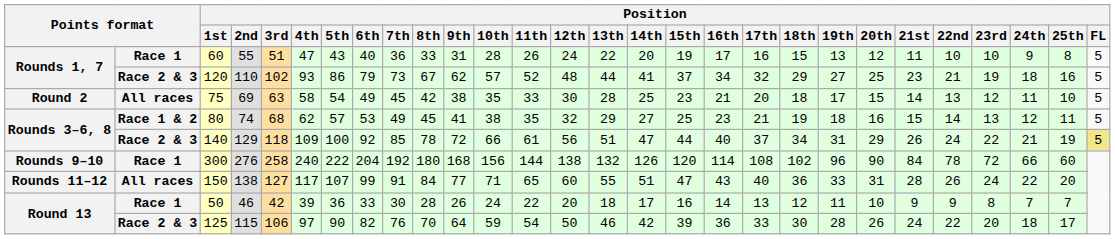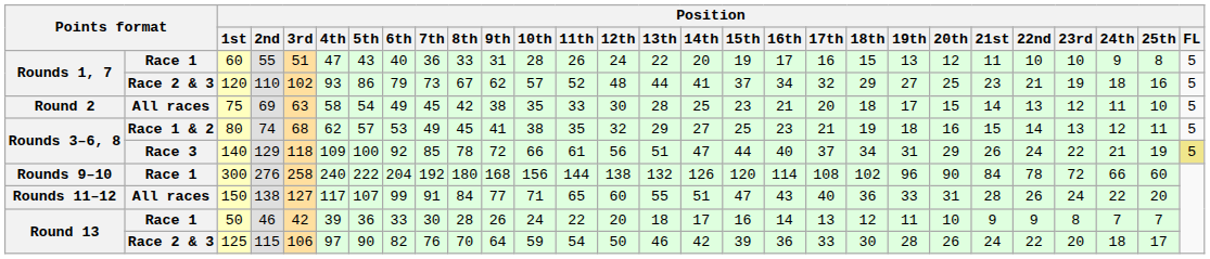140 | column 2: Race 2 & 3 -> Race 3
